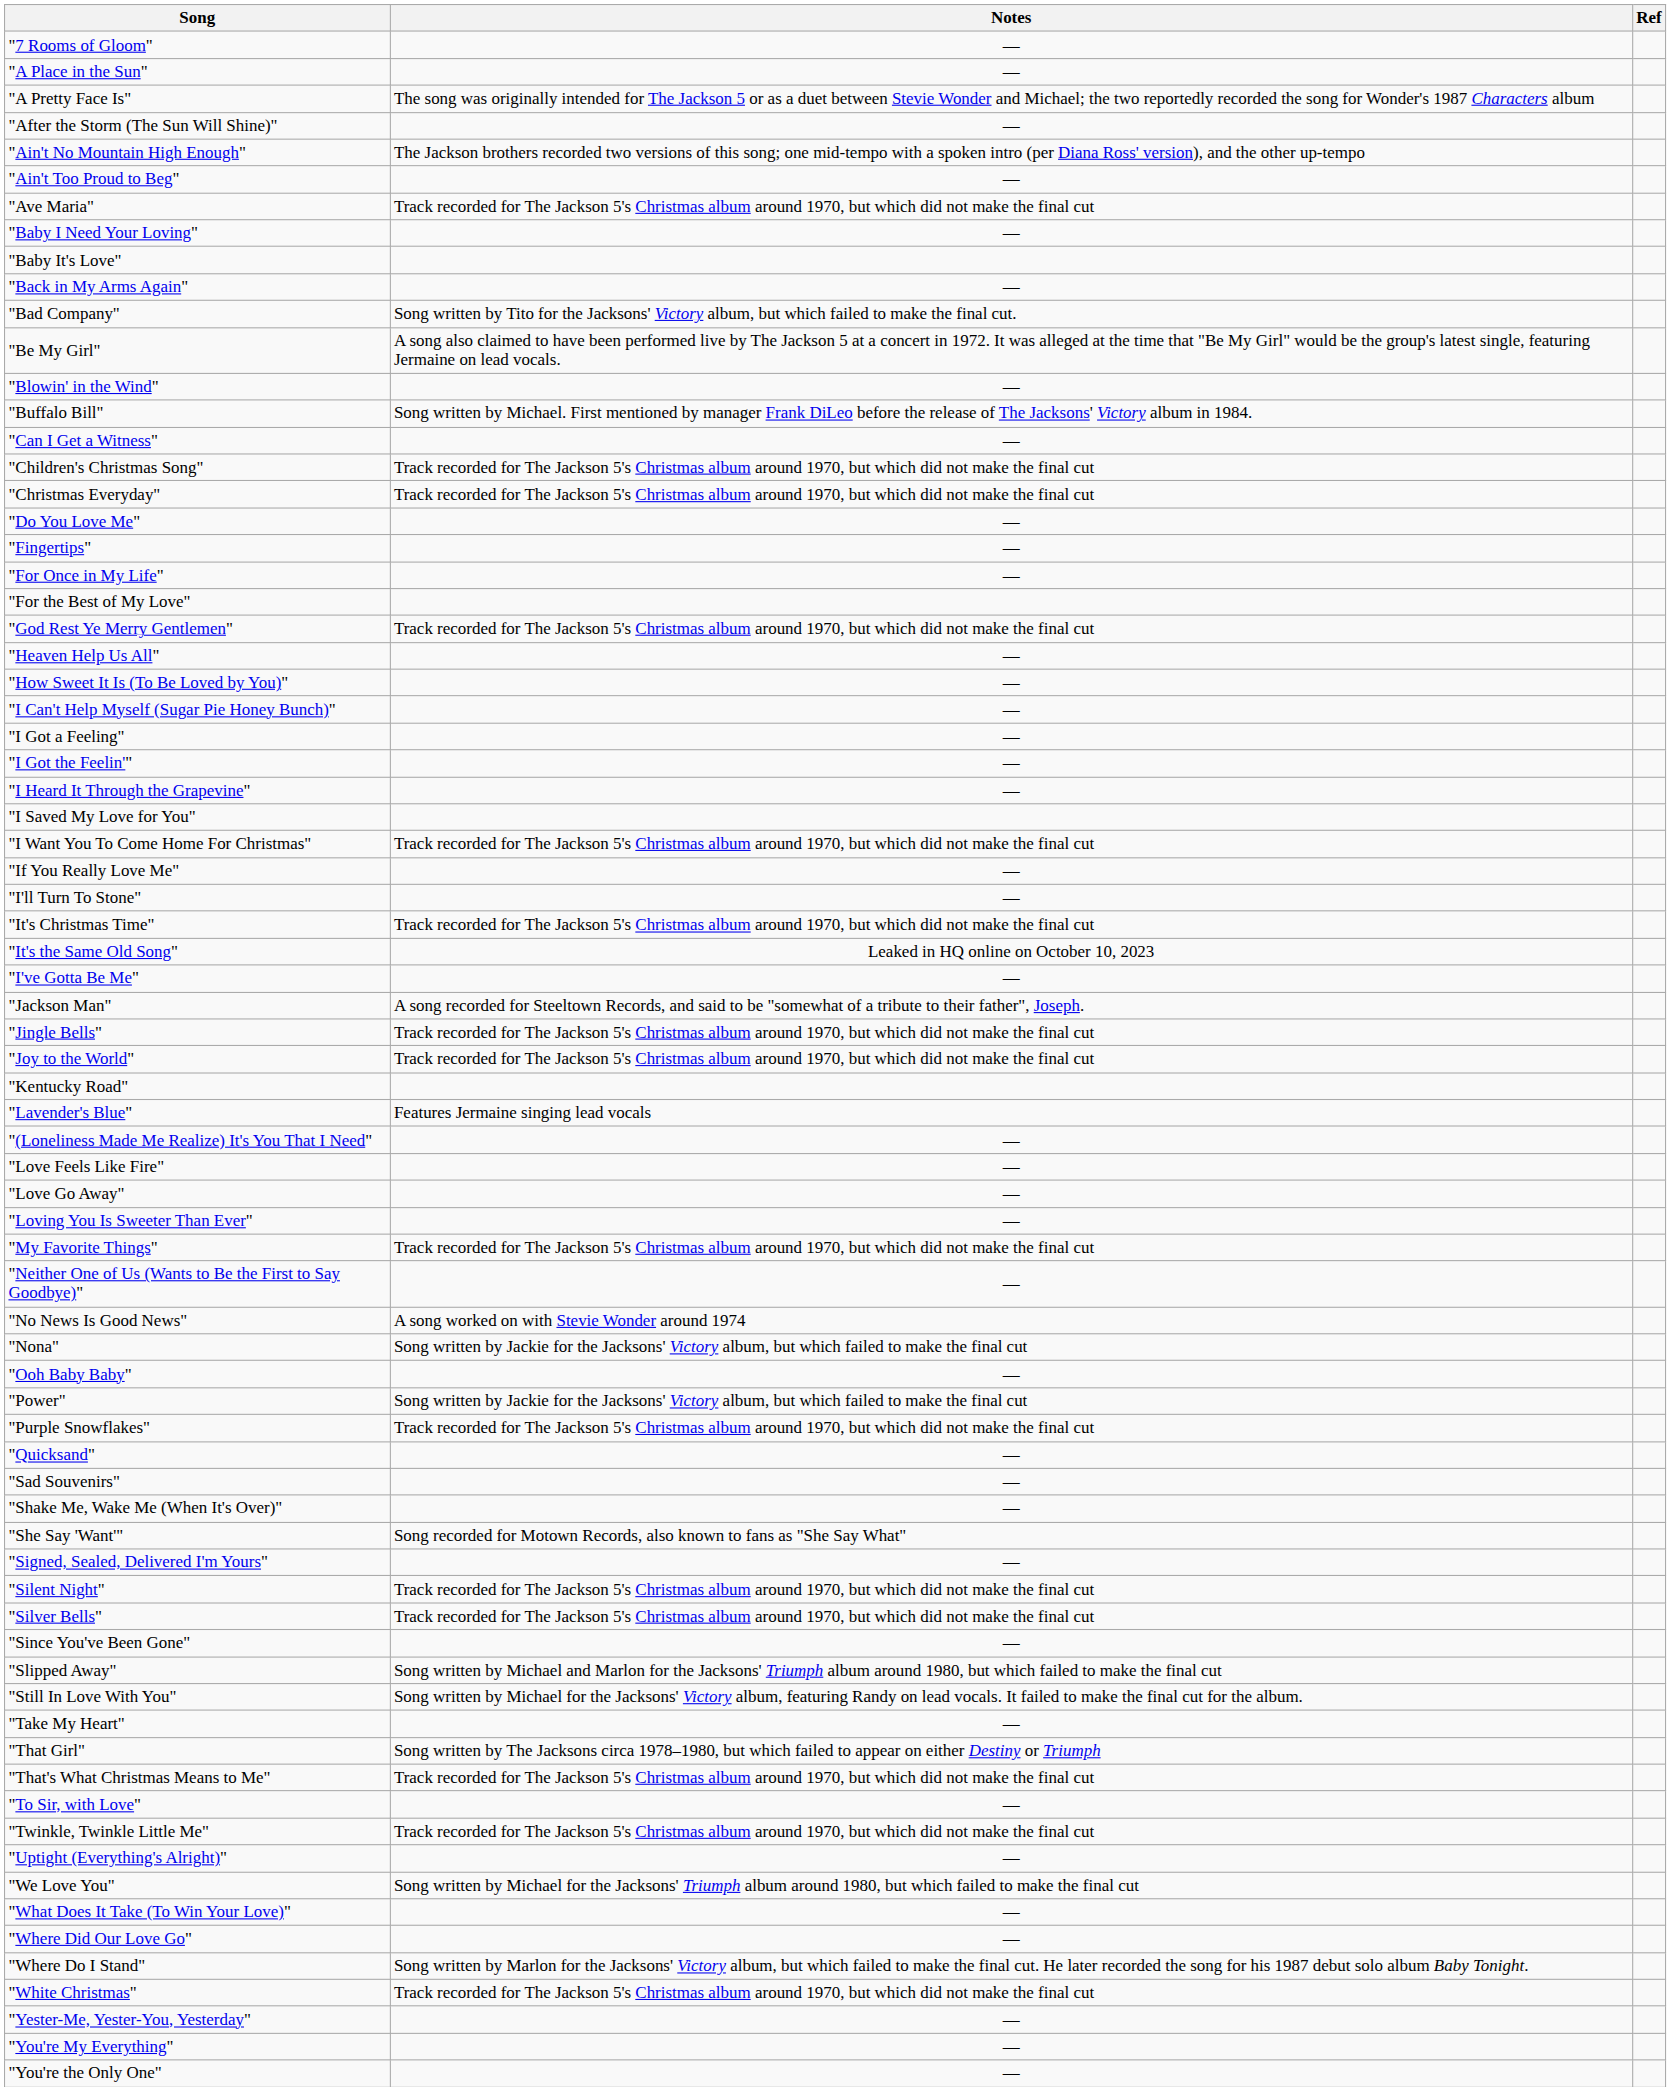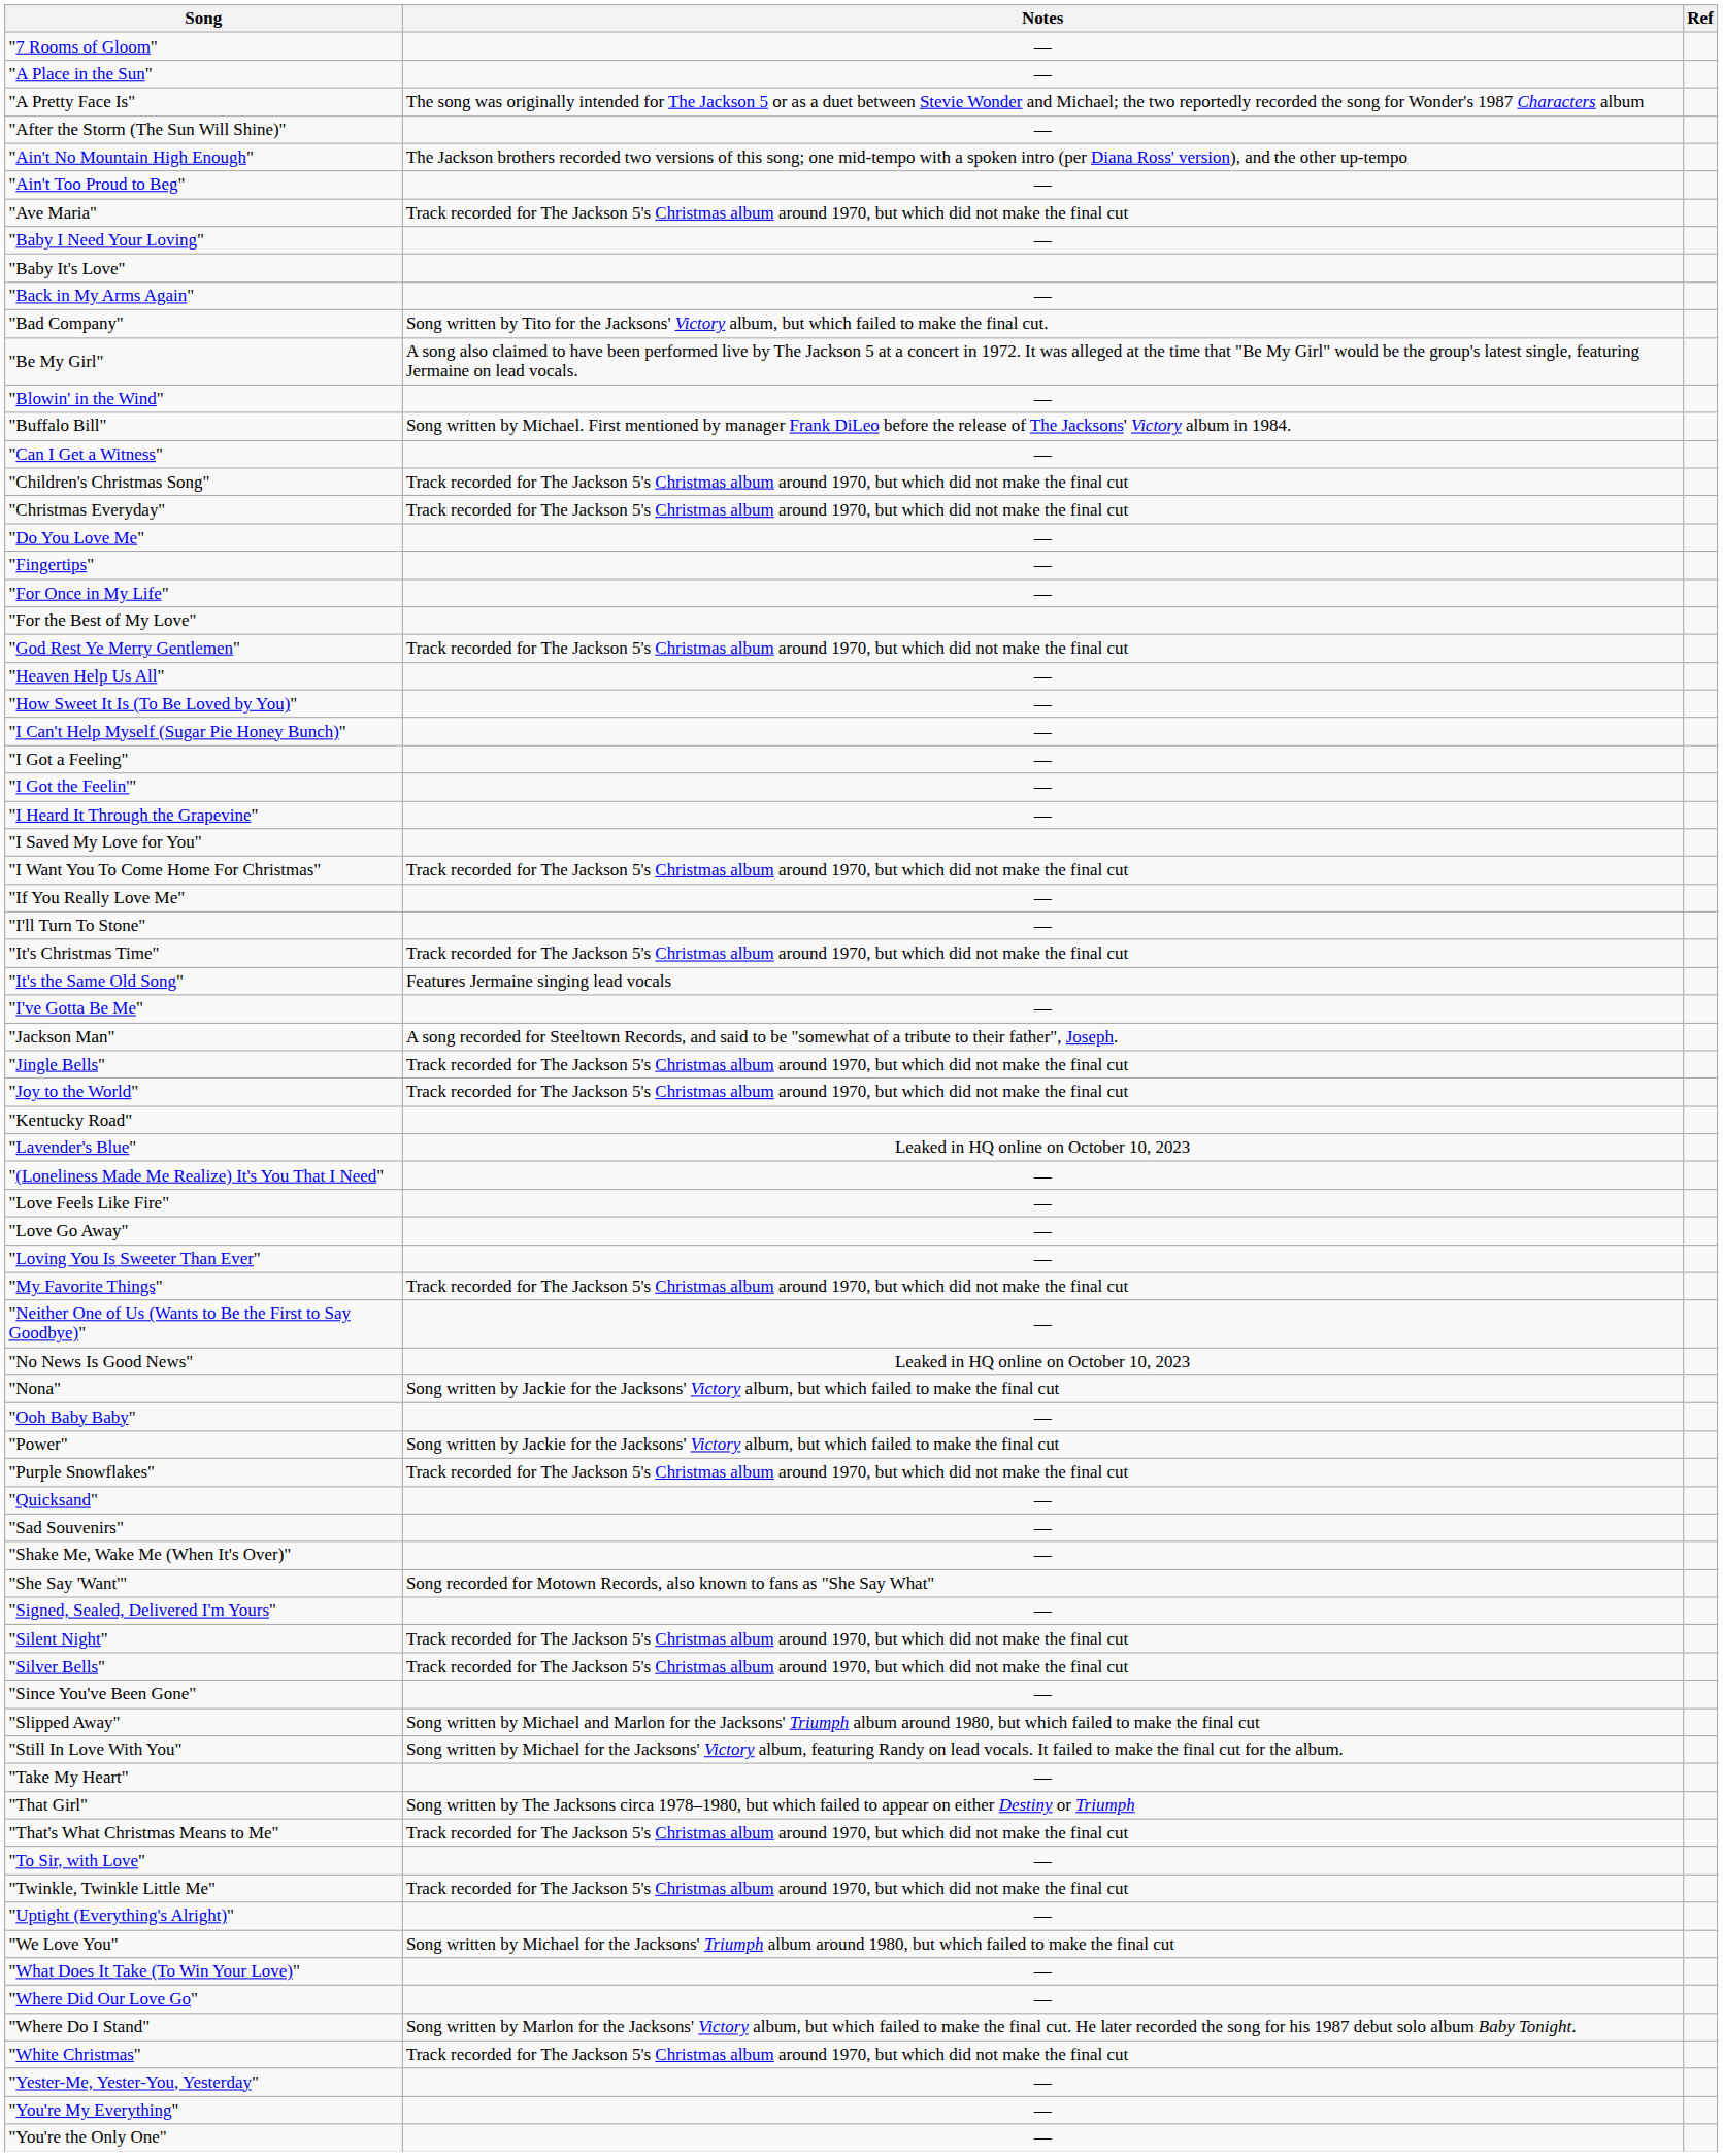"It's the Same Old Song" | Notes: Leaked in HQ online on October 10, 2023 -> Features Jermaine singing lead vocals
"Lavender's Blue" | Notes: Features Jermaine singing lead vocals -> Leaked in HQ online on October 10, 2023
"No News Is Good News" | Notes: A song worked on with Stevie Wonder around 1974 -> Leaked in HQ online on October 10, 2023
